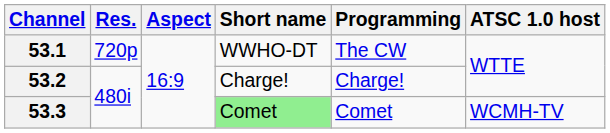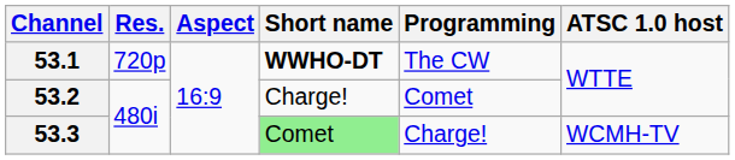53.1 | Short name: normal -> bold
53.2 | Programming: Charge! -> Comet
53.3 | Programming: Comet -> Charge!
